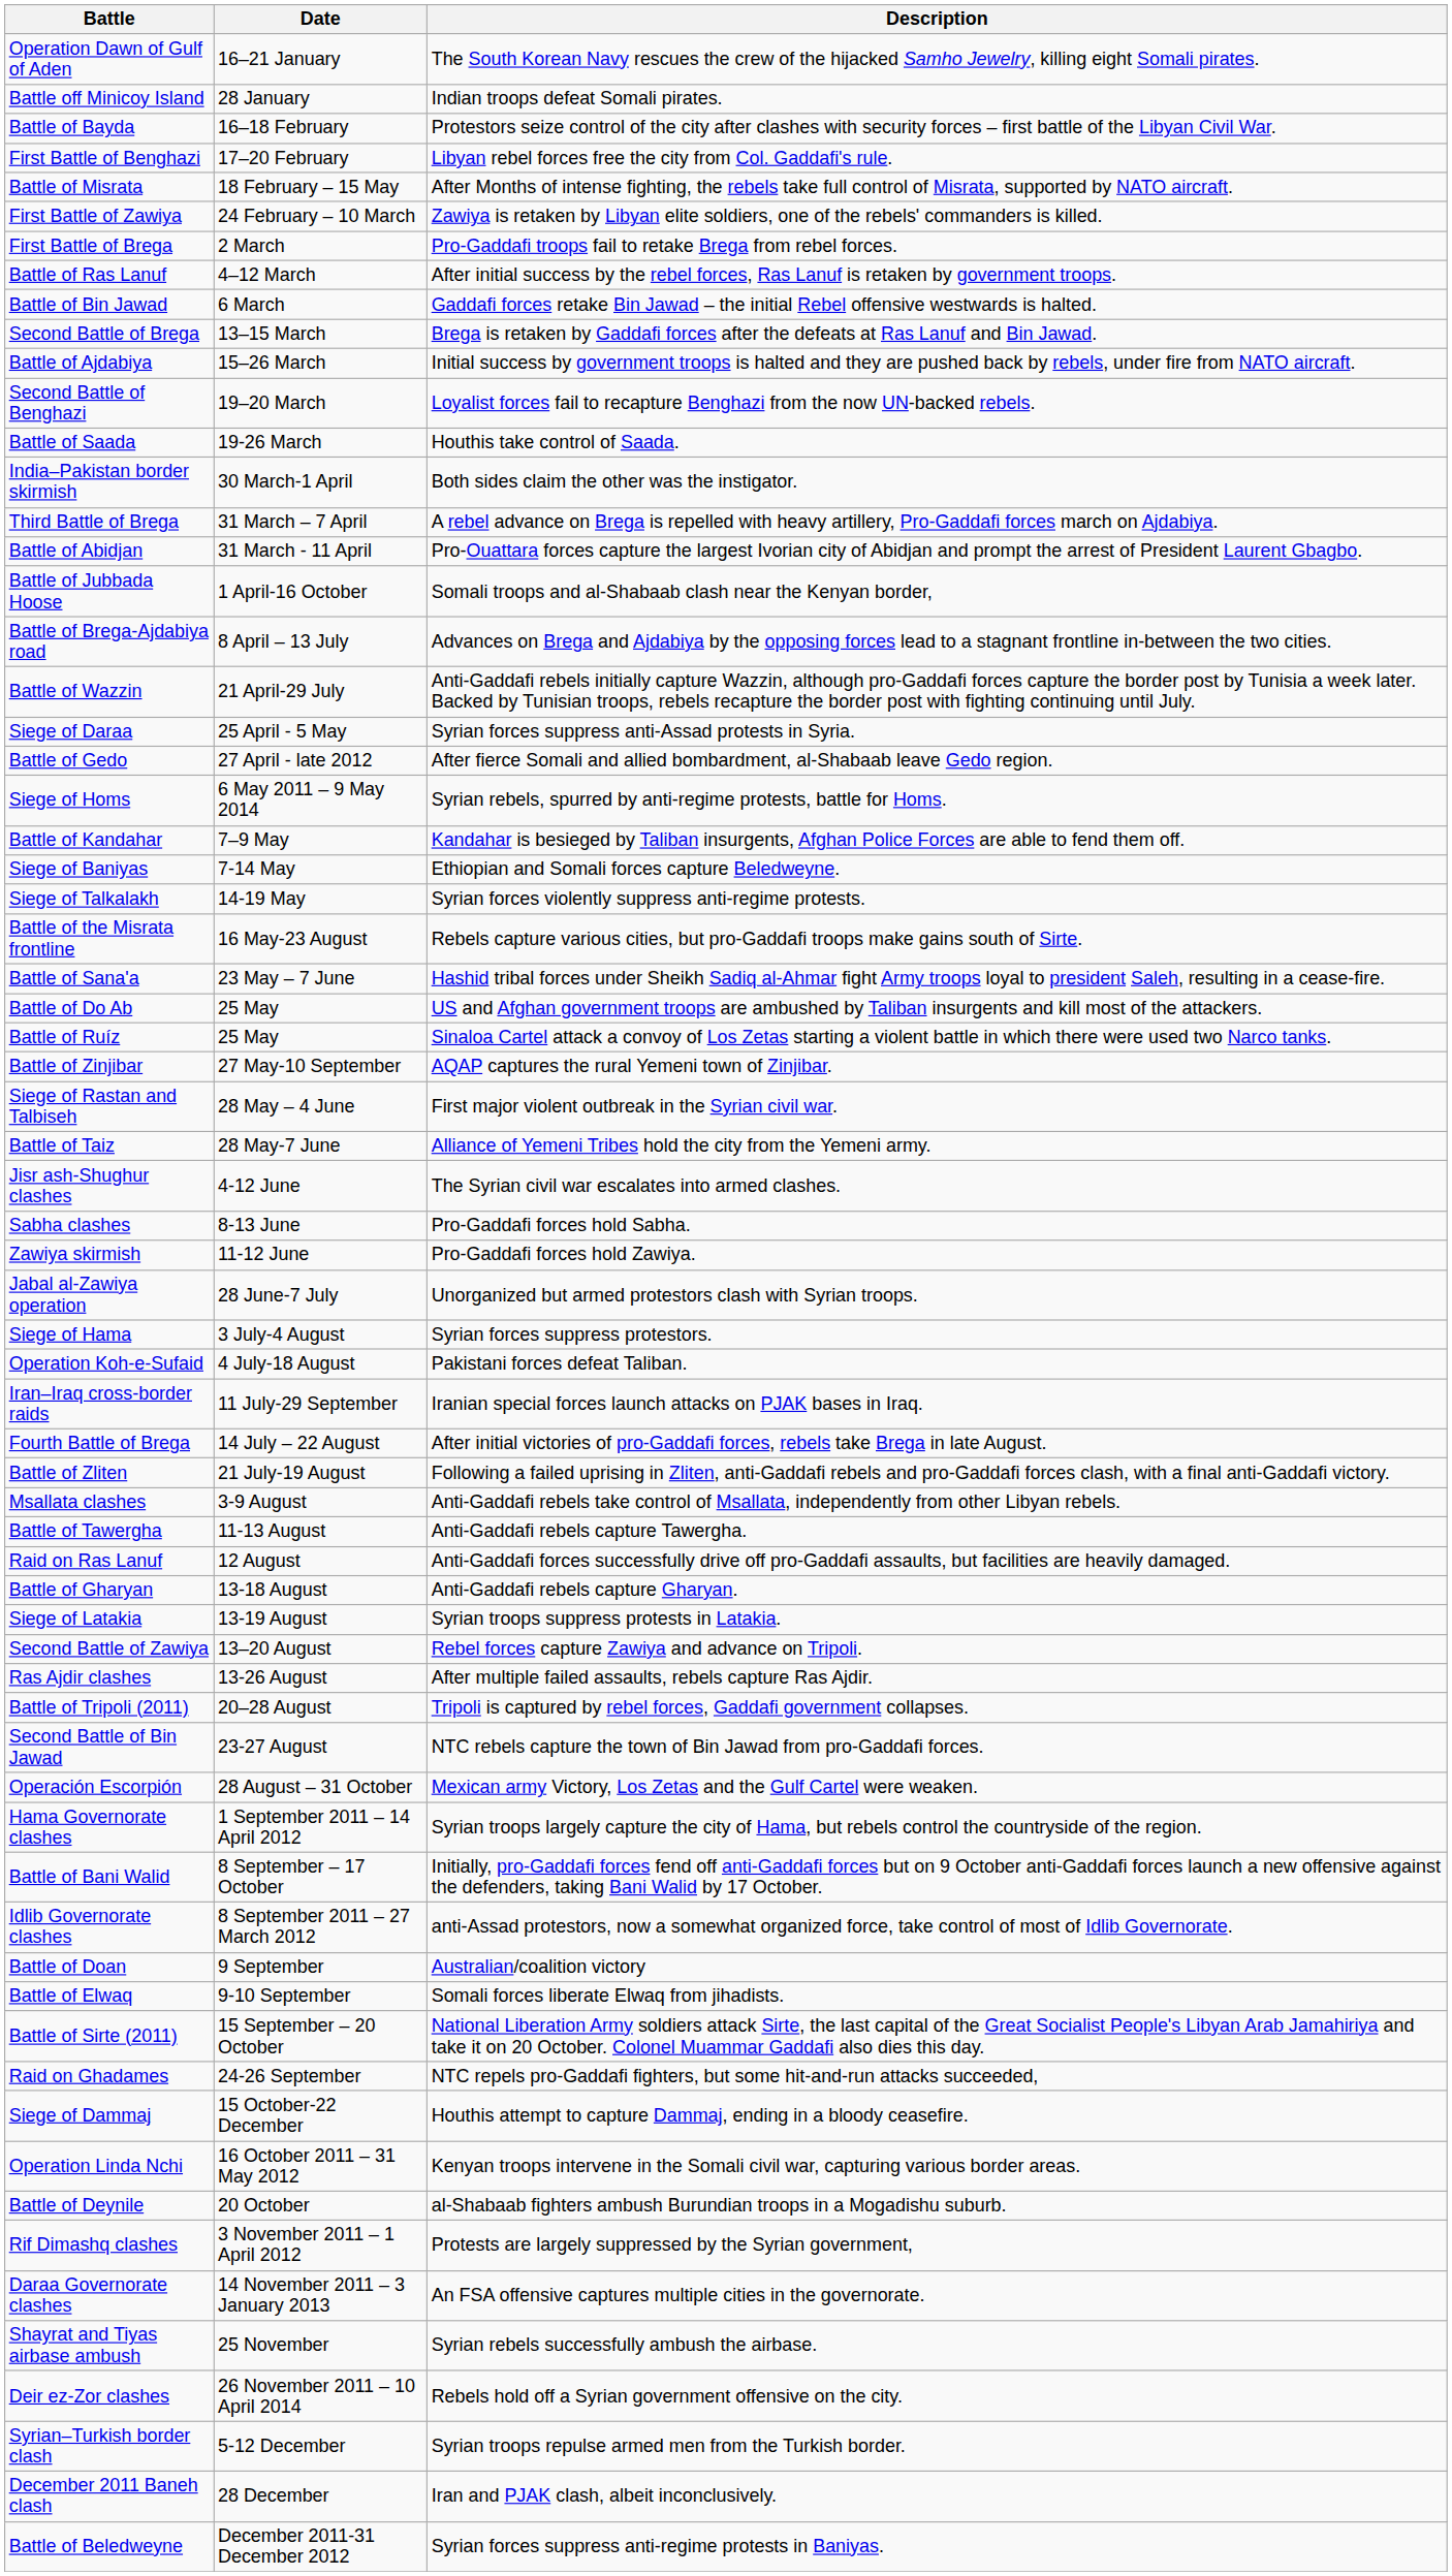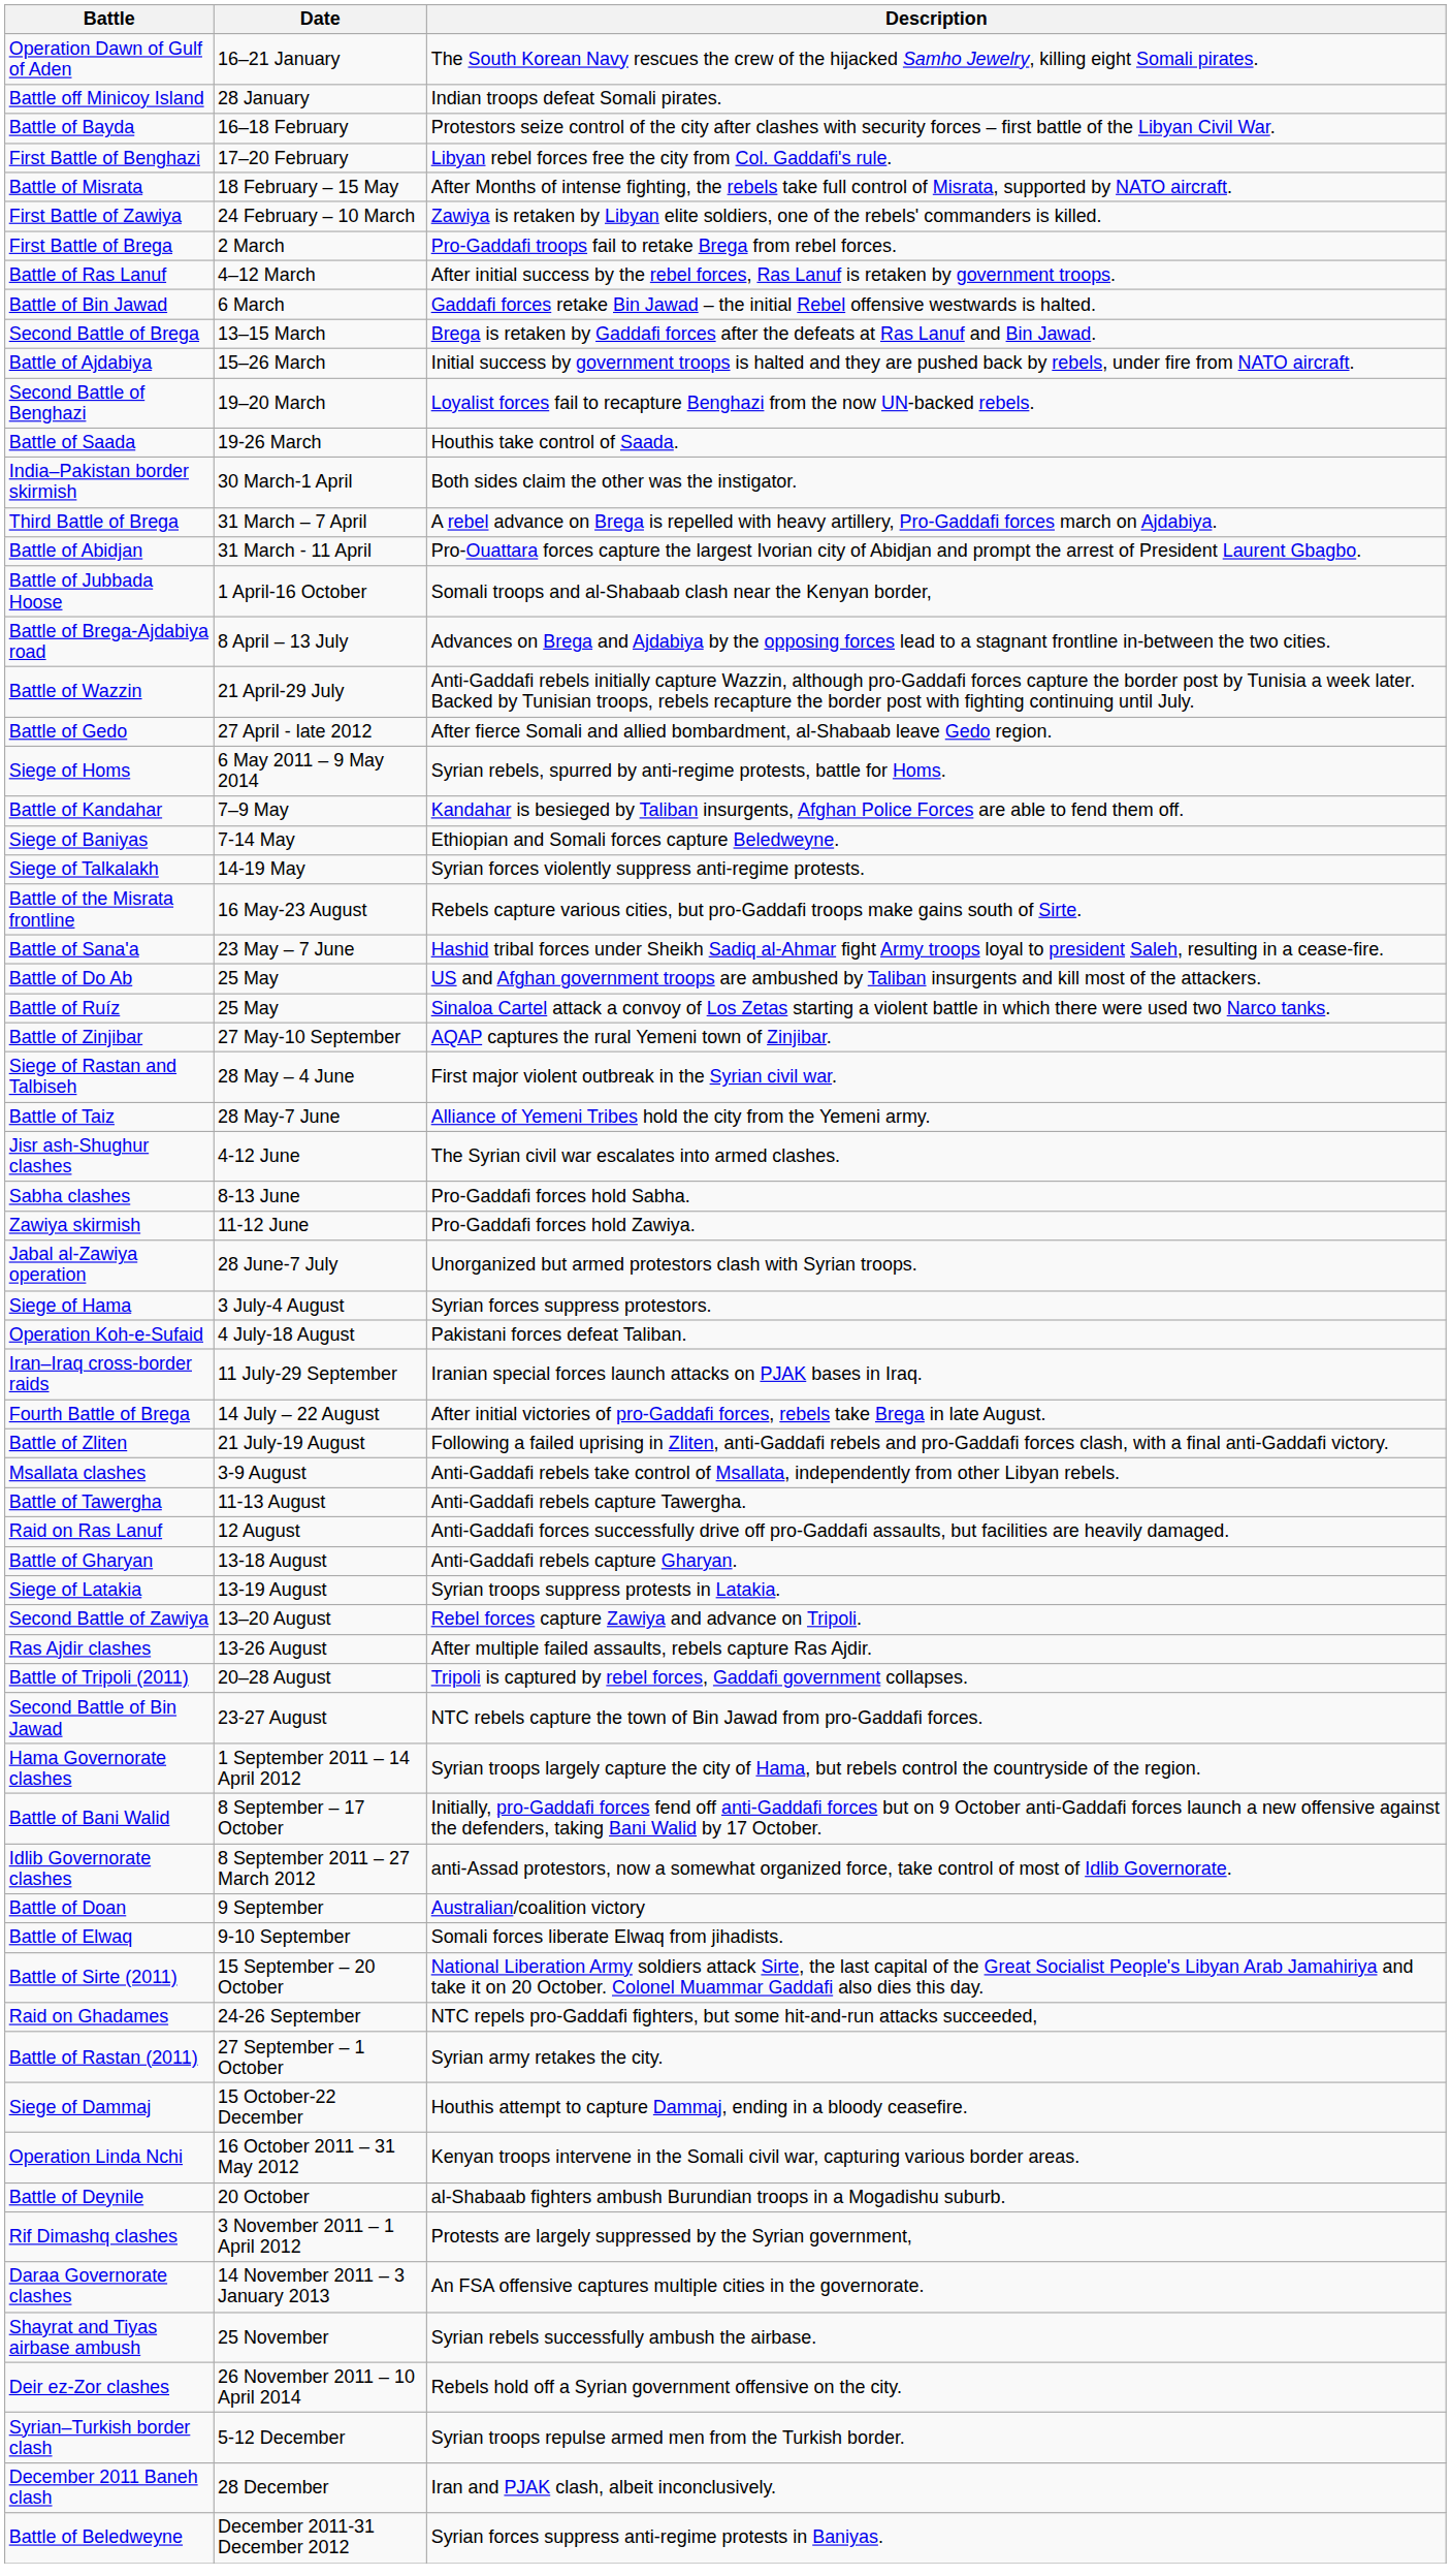- row: Siege of Daraa | 25 April - 5 May | Syrian forces suppress anti-Assad protests in Syria.
- row: Operación Escorpión | 28 August – 31 October | Mexican army Victory, Los Zetas and the Gulf Cartel were weaken.
+ row: Battle of Rastan (2011) | 27 September – 1 October | Syrian army retakes the city.
